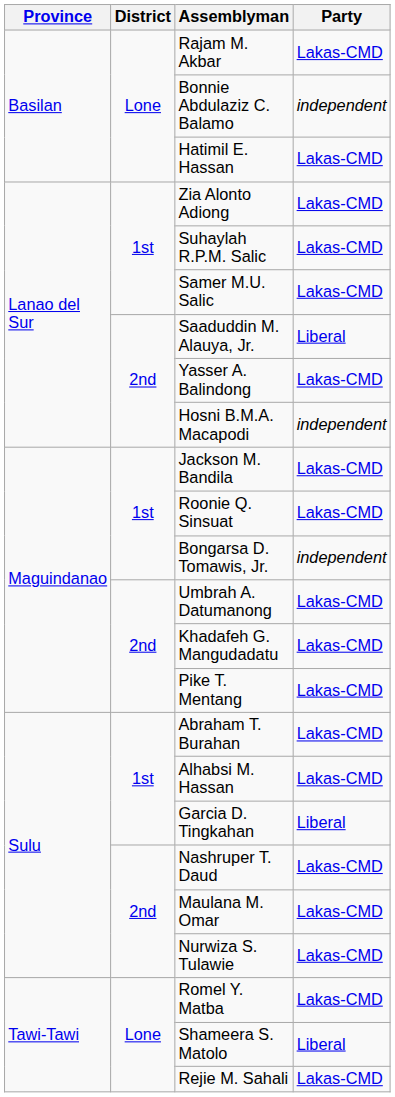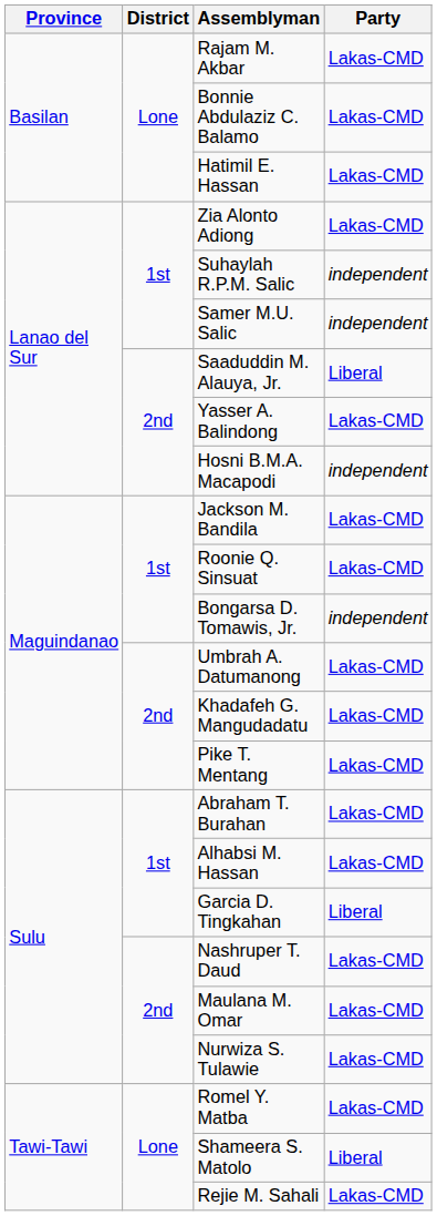Bonnie Abdulaziz C. Balamo | Party: independent -> Lakas-CMD
Suhaylah R.P.M. Salic | Party: Lakas-CMD -> independent
Samer M.U. Salic | Party: Lakas-CMD -> independent
